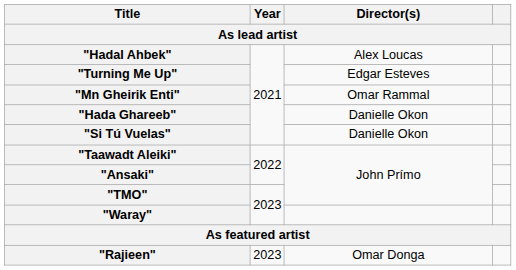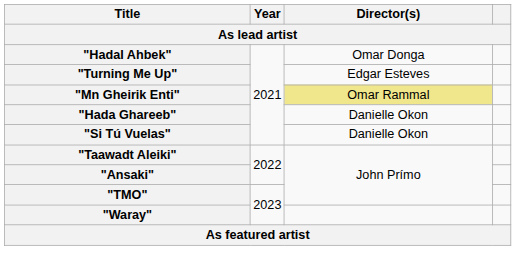"Hadal Ahbek" | Director(s): Alex Loucas -> Omar Donga
"Mn Gheirik Enti" | Director(s): no background -> khaki background
- row: "Rajieen" | 2023 | Omar Donga
